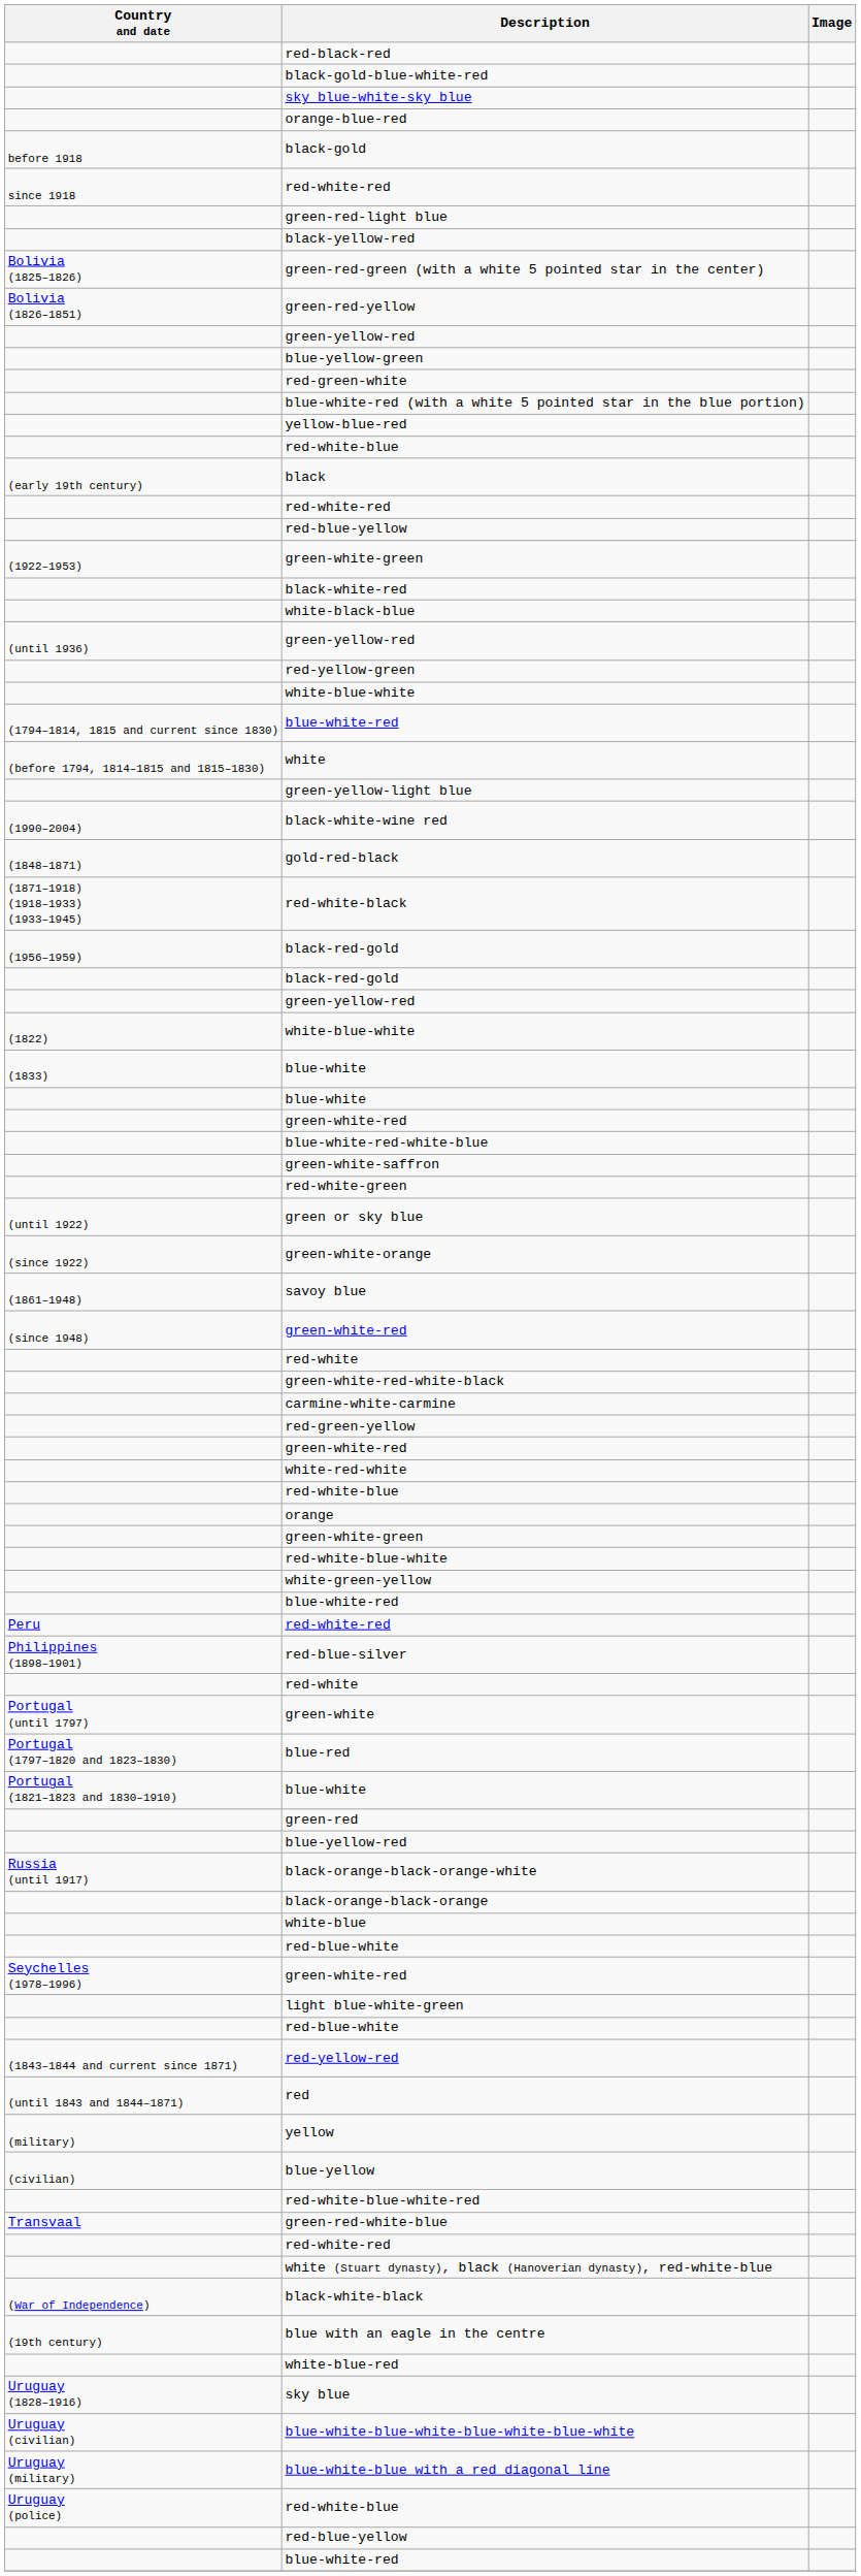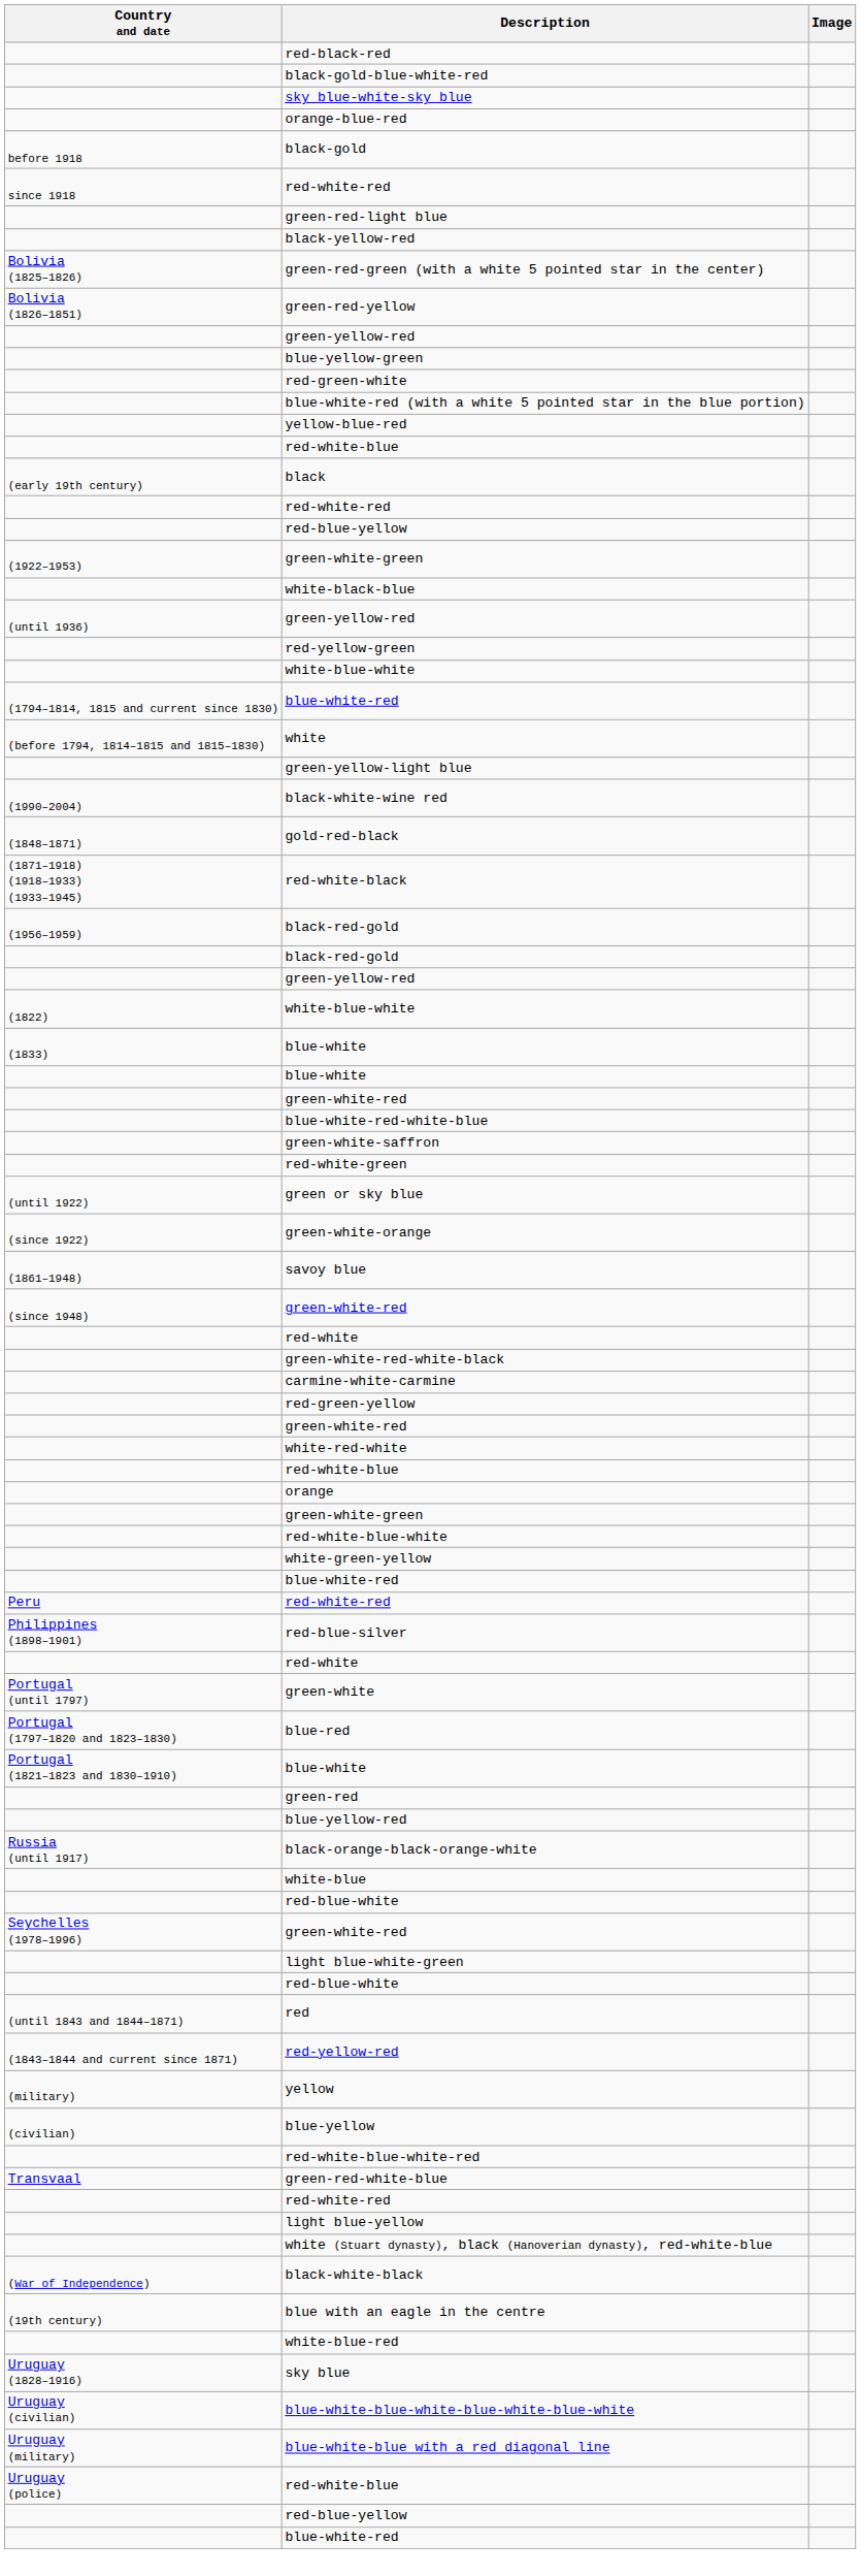- row: black-white-red
- row: black-orange-black-orange
rows swapped: red <-> red-yellow-red
+ row: light blue-yellow
